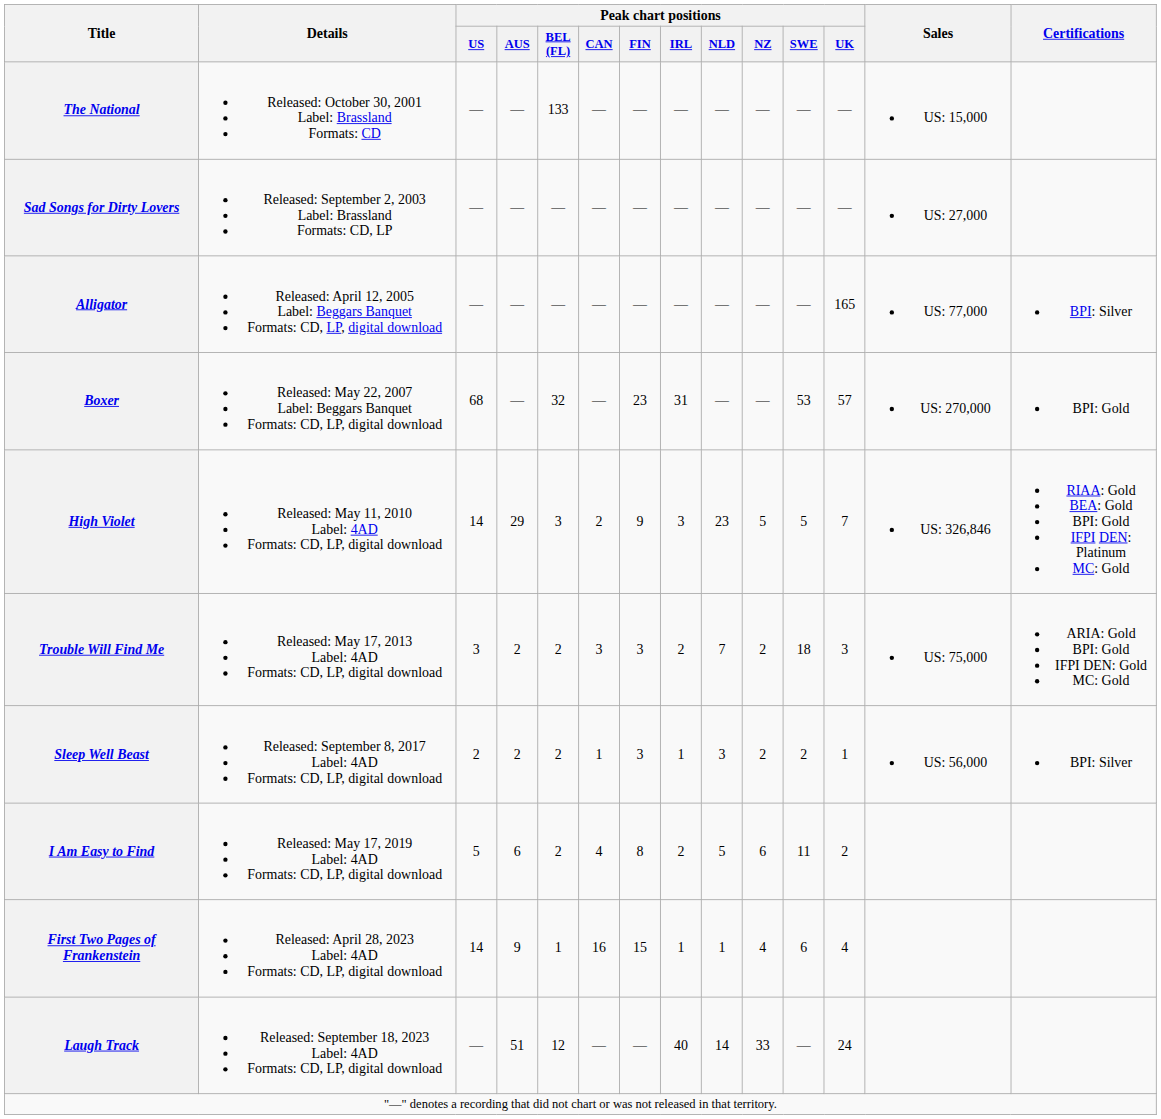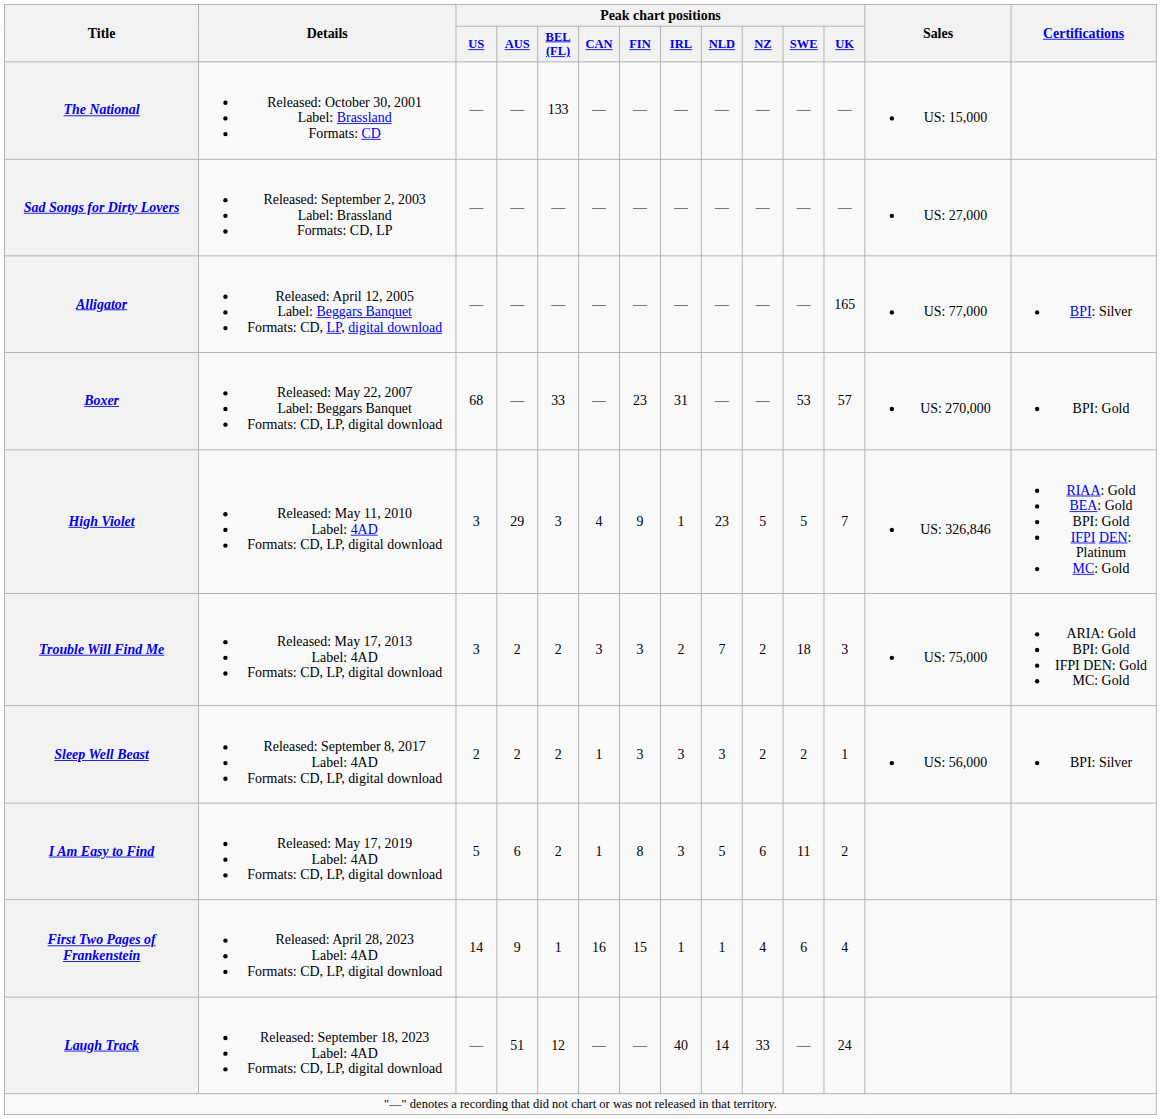Boxer | Peak chart positions / BEL (FL): 32 -> 33
High Violet | Peak chart positions / US: 14 -> 3
High Violet | Peak chart positions / CAN: 2 -> 4
High Violet | Peak chart positions / IRL: 3 -> 1
Sleep Well Beast | Peak chart positions / IRL: 1 -> 3
I Am Easy to Find | Peak chart positions / CAN: 4 -> 1
I Am Easy to Find | Peak chart positions / IRL: 2 -> 3
